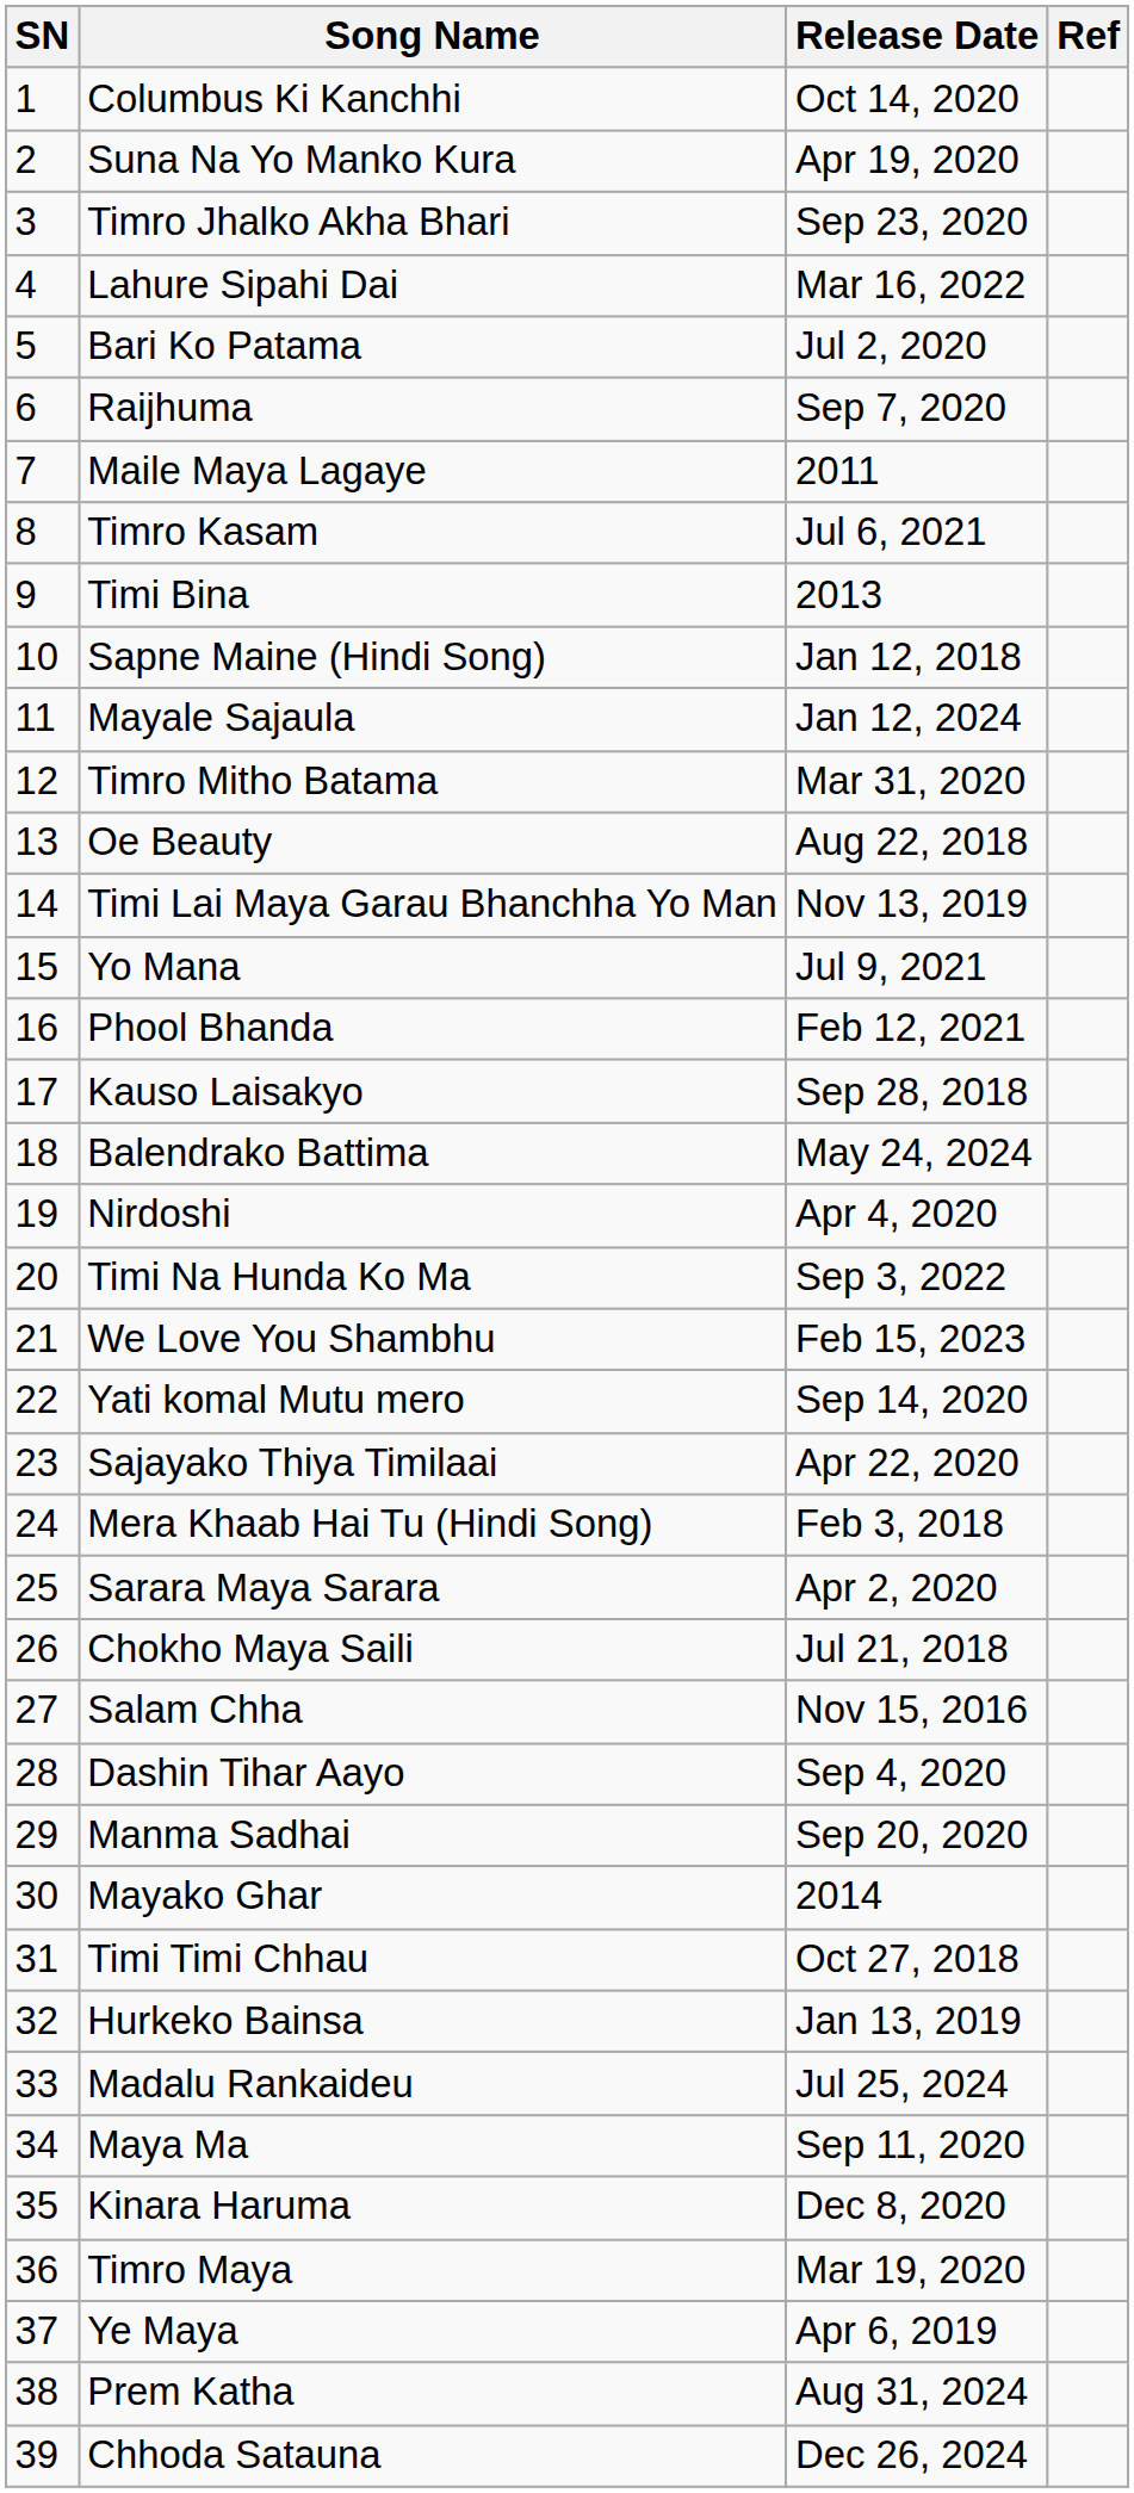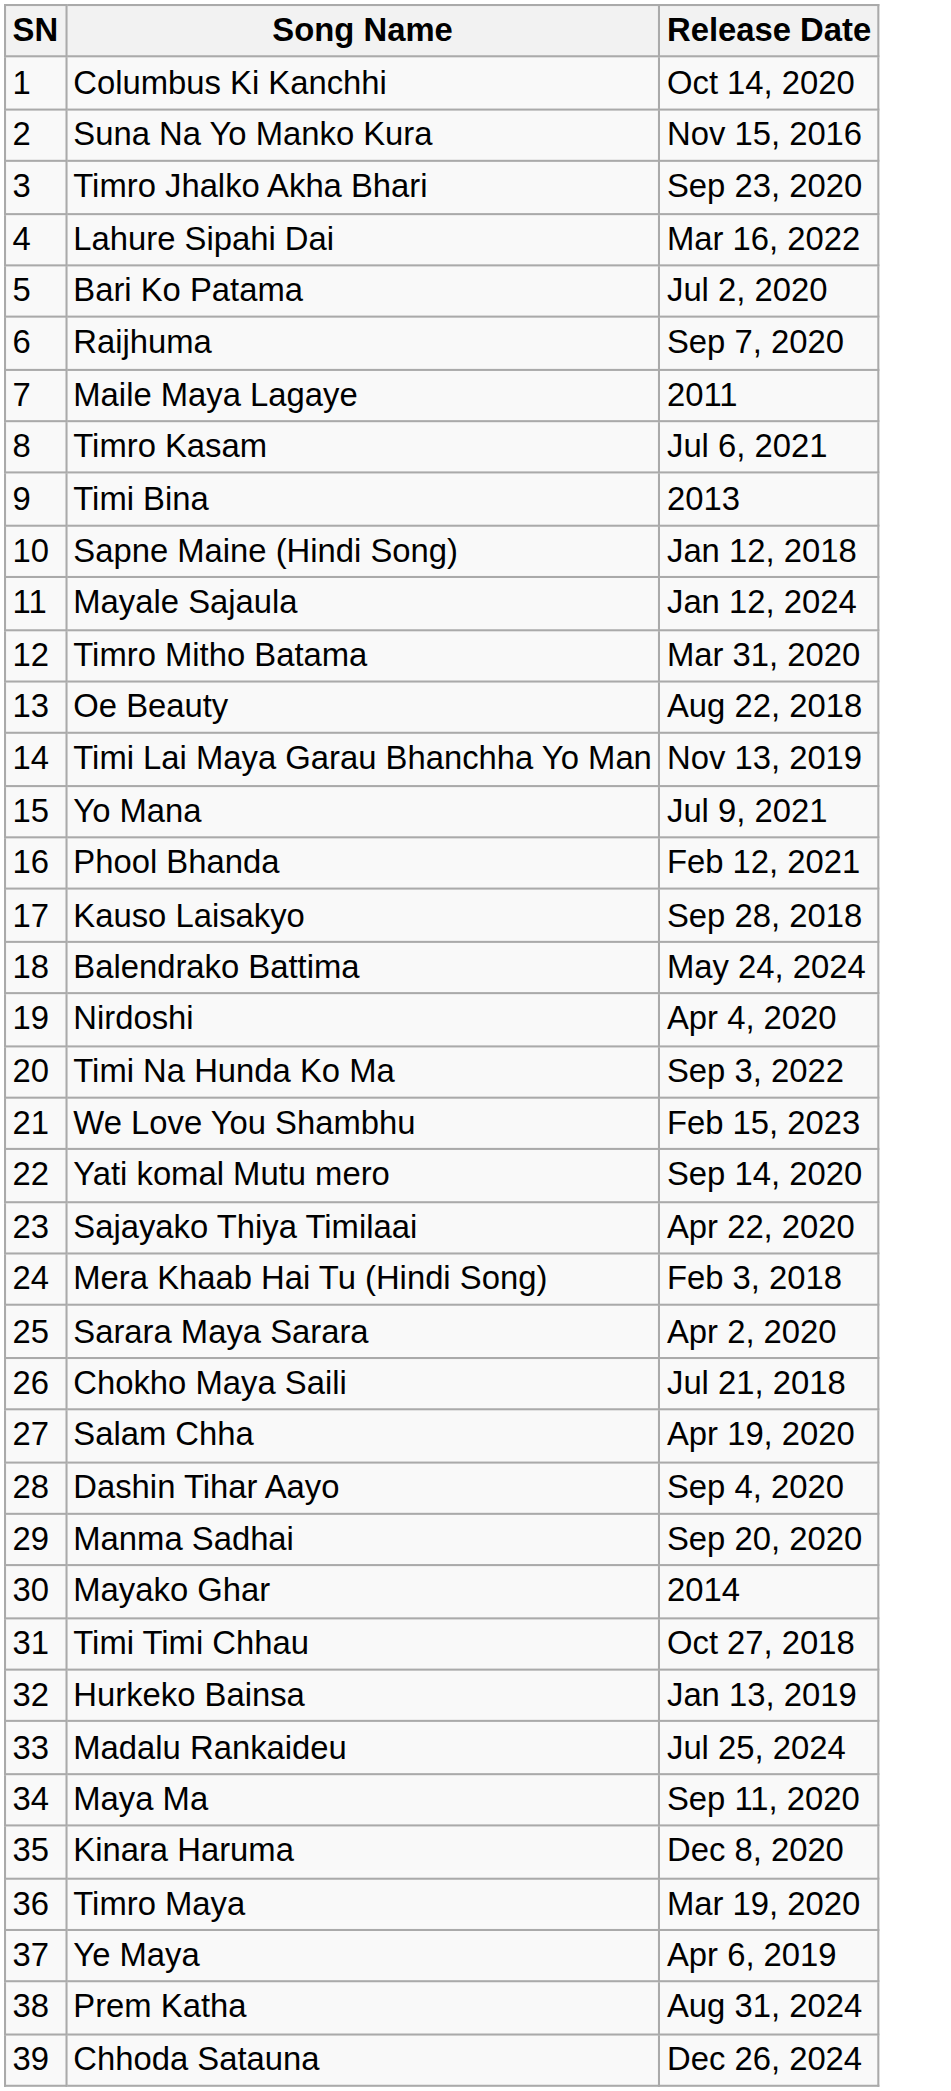- column: Ref
Suna Na Yo Manko Kura | Release Date: Apr 19, 2020 -> Nov 15, 2016
Salam Chha | Release Date: Nov 15, 2016 -> Apr 19, 2020
